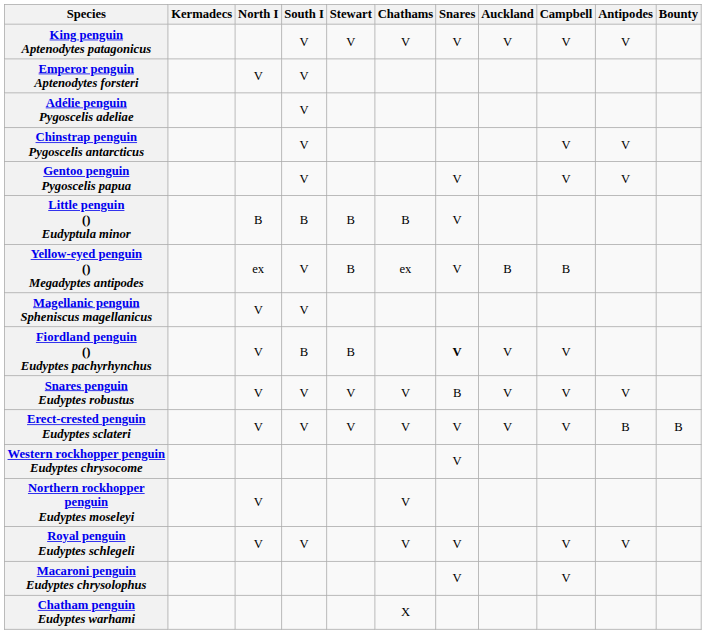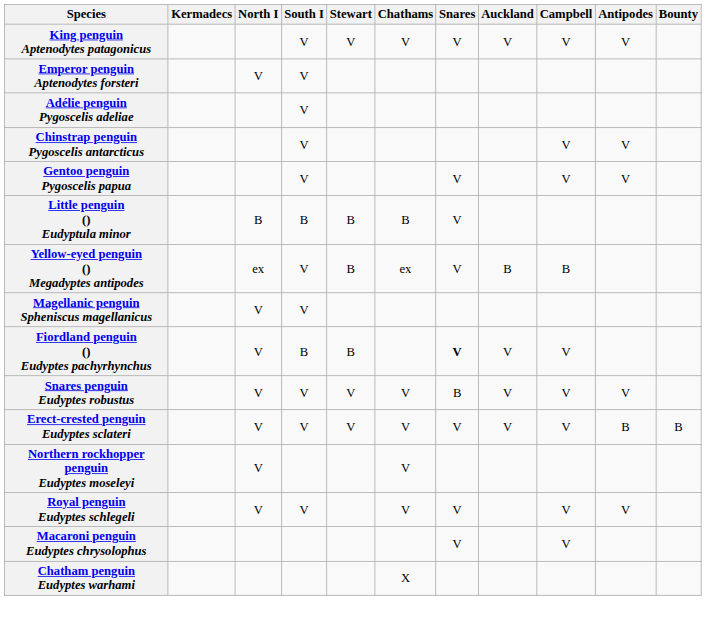- row: Western rockhopper penguin Eudyptes chrysocome | V
